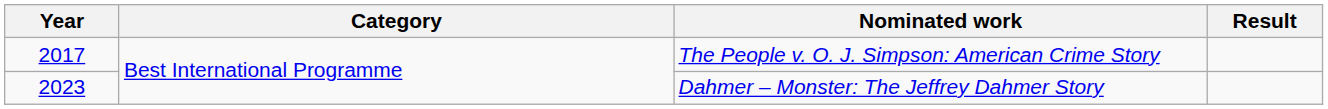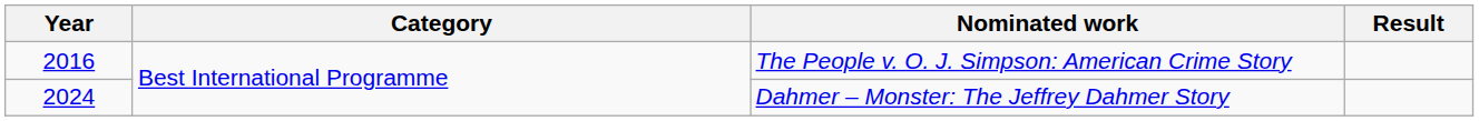The People v. O. J. Simpson: American Crime Story | Year: 2017 -> 2016
Dahmer – Monster: The Jeffrey Dahmer Story | Year: 2023 -> 2024
